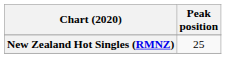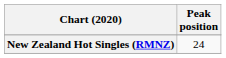New Zealand Hot Singles (RMNZ) | Peak position: 25 -> 24
